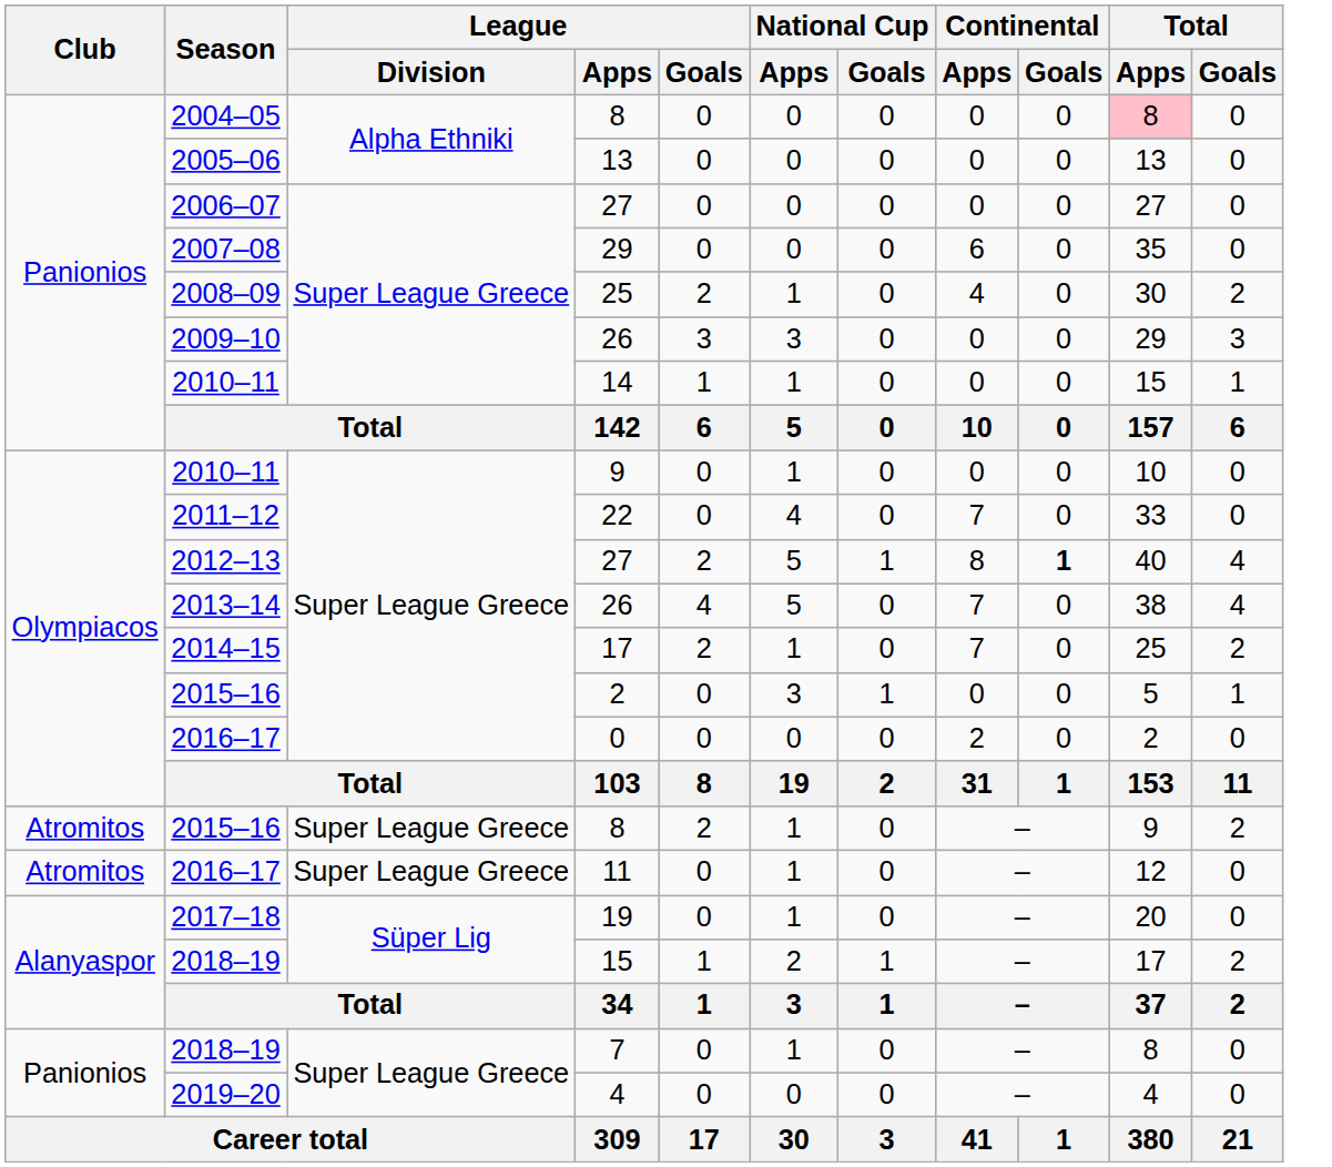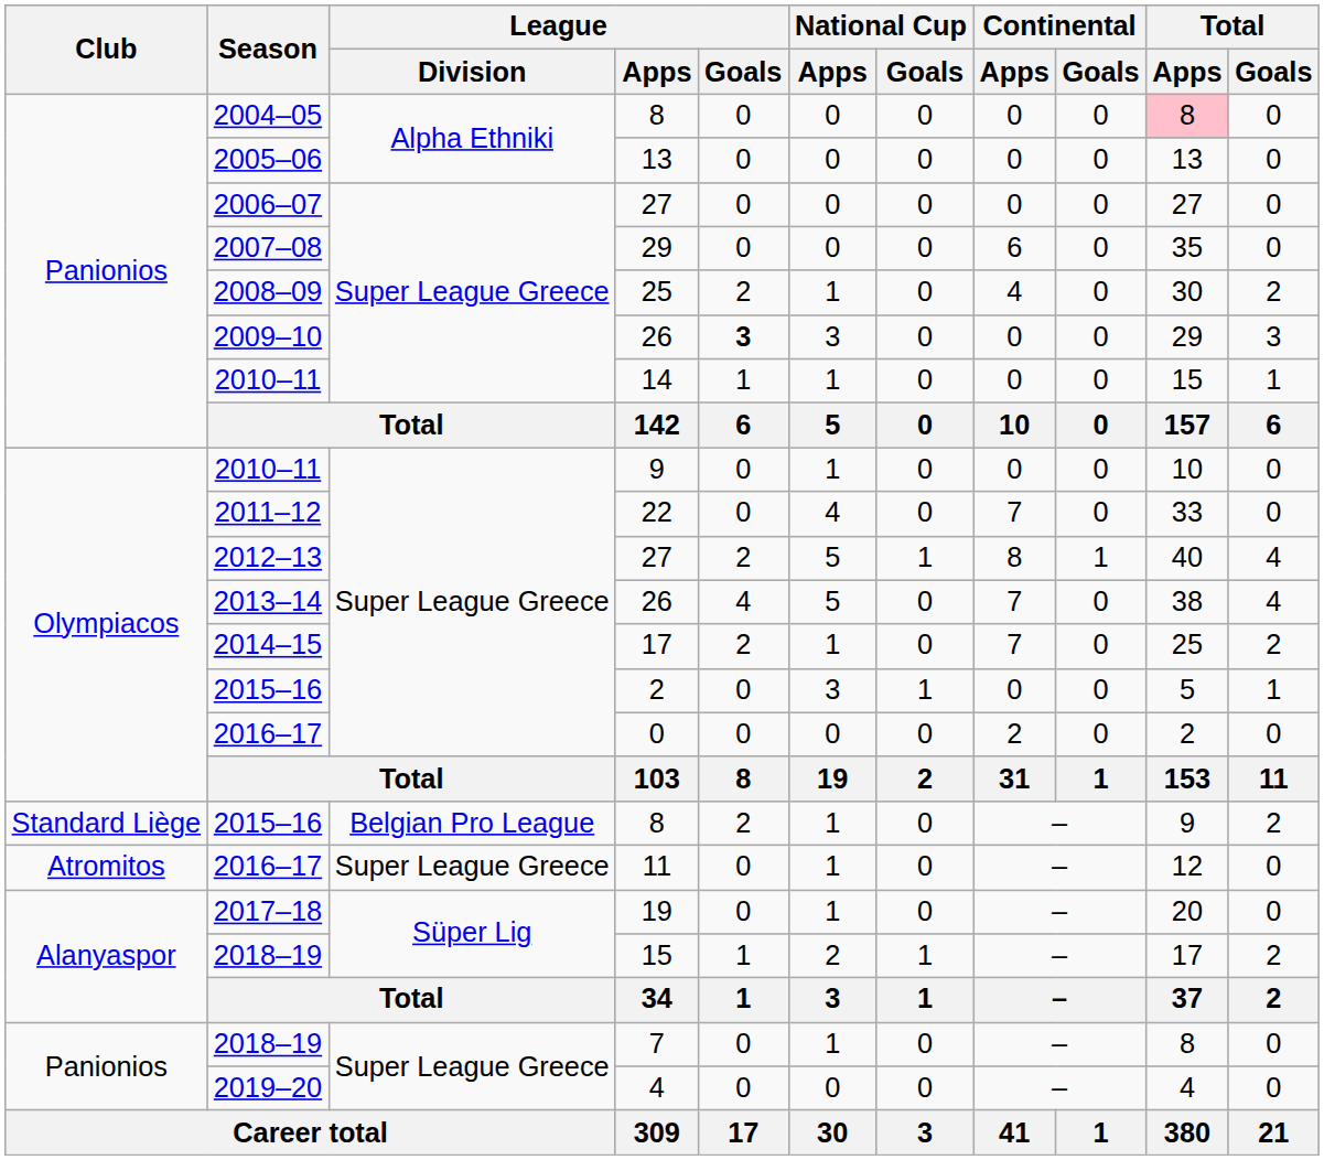2009–10 / 26 | League / Goals: normal -> bold
2012–13 / 27 | Continental / Goals: bold -> normal
2015–16 / 8 | Club: Atromitos -> Standard Liège
2015–16 / 8 | League / Division: Super League Greece -> Belgian Pro League
